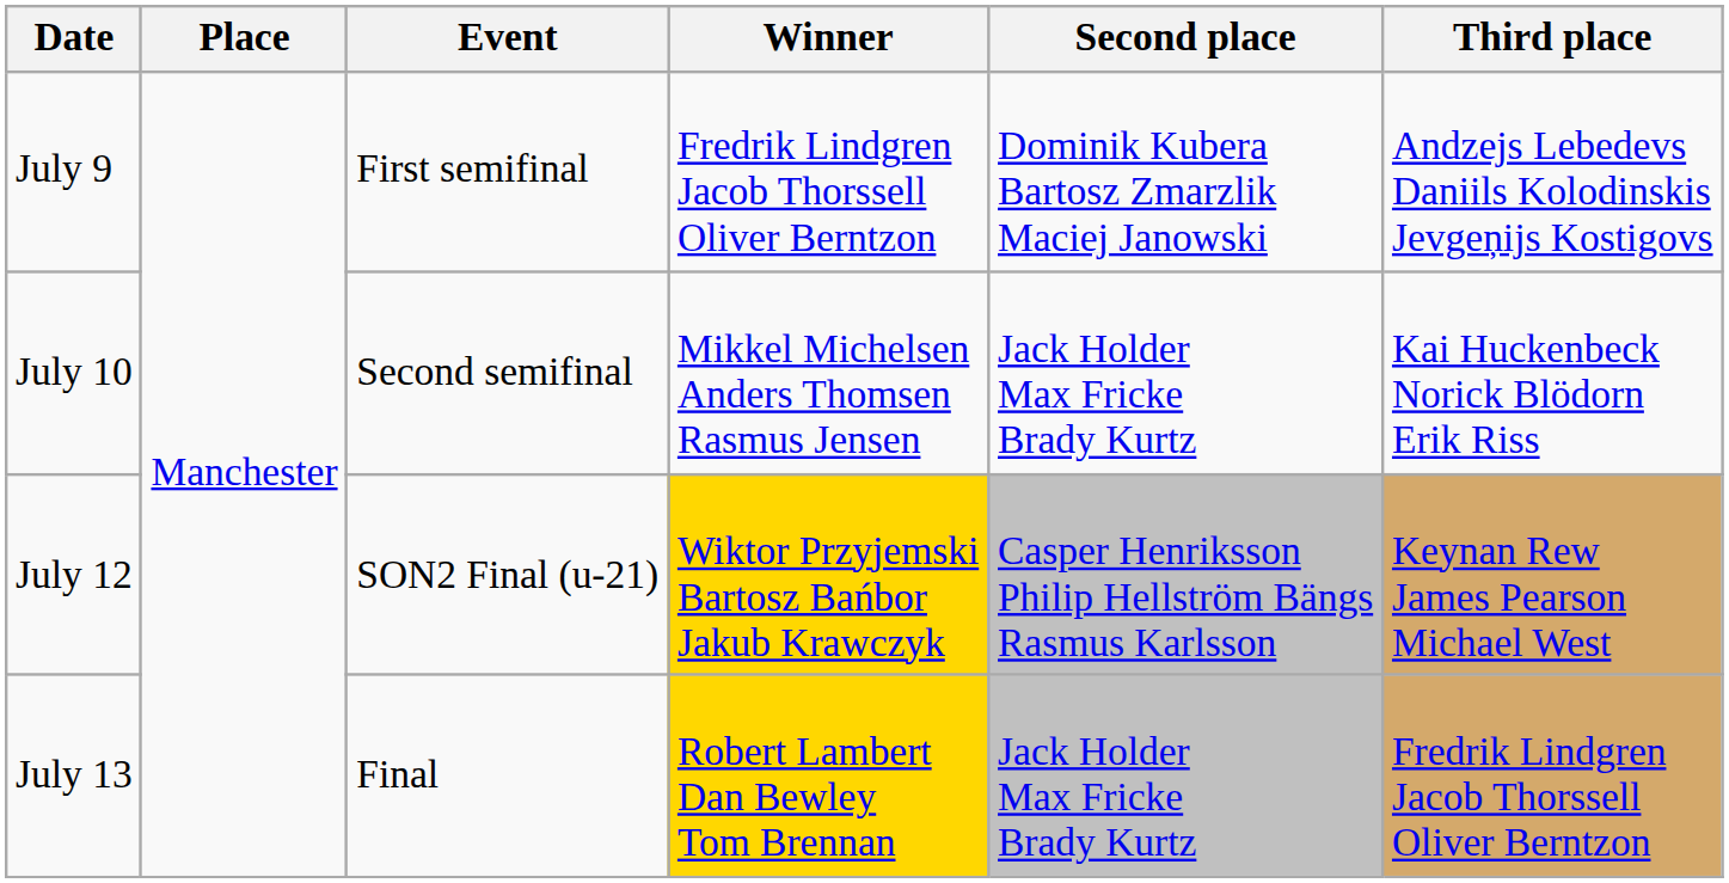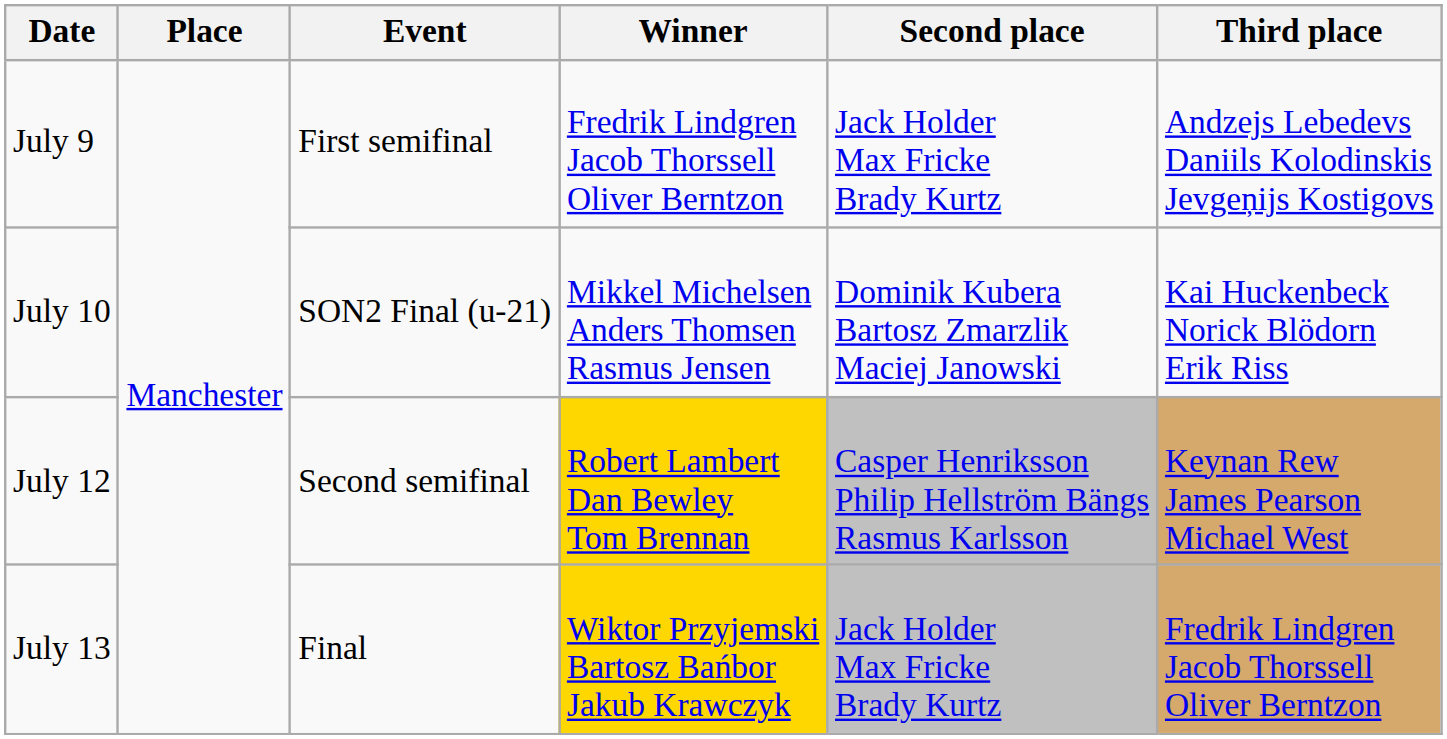July 9 | Second place: Dominik Kubera Bartosz Zmarzlik Maciej Janowski -> Jack Holder Max Fricke Brady Kurtz
July 10 | Event: Second semifinal -> SON2 Final (u-21)
July 10 | Second place: Jack Holder Max Fricke Brady Kurtz -> Dominik Kubera Bartosz Zmarzlik Maciej Janowski
July 12 | Event: SON2 Final (u-21) -> Second semifinal
July 12 | Winner: Wiktor Przyjemski Bartosz Bańbor Jakub Krawczyk -> Robert Lambert Dan Bewley Tom Brennan
July 13 | Winner: Robert Lambert Dan Bewley Tom Brennan -> Wiktor Przyjemski Bartosz Bańbor Jakub Krawczyk
